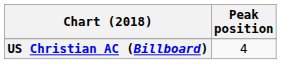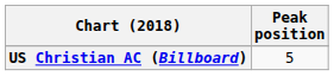US Christian AC (Billboard) | Peak position: 4 -> 5
